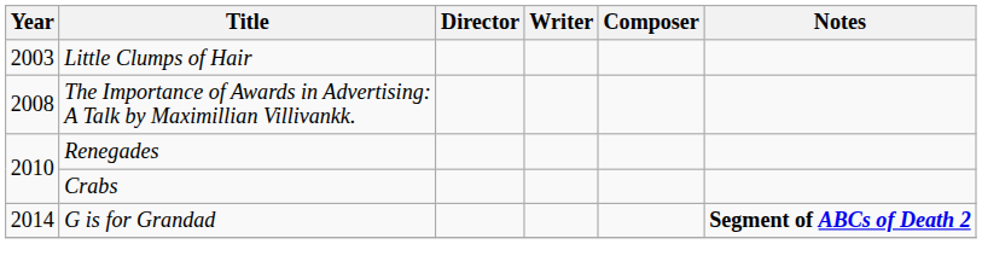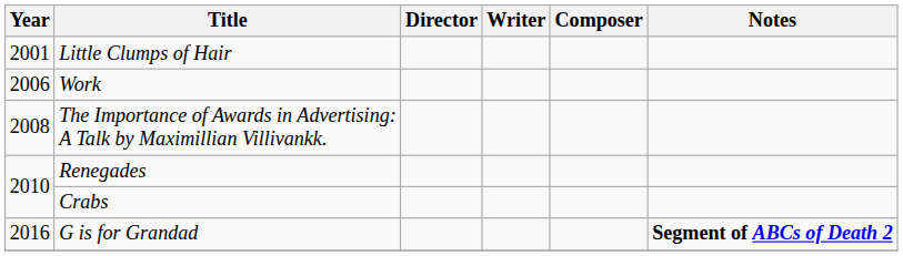Little Clumps of Hair | Year: 2003 -> 2001
+ row: 2006 | Work
G is for Grandad | Year: 2014 -> 2016
